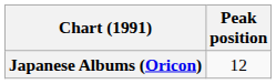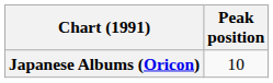Japanese Albums (Oricon) | Peak position: 12 -> 10
